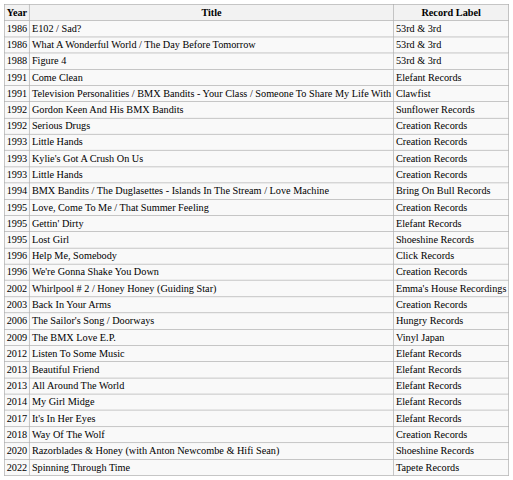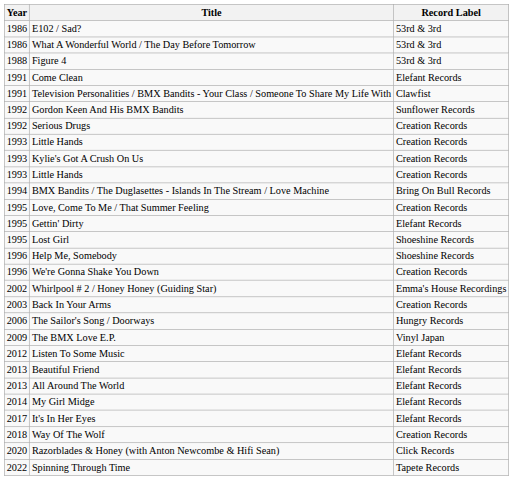Help Me, Somebody | Record Label: Click Records -> Shoeshine Records
Razorblades & Honey (with Anton Newcombe & Hifi Sean) | Record Label: Shoeshine Records -> Click Records
